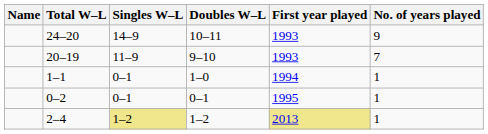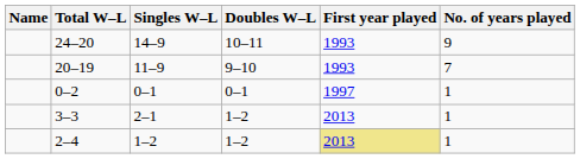- row: 1–1 | 0–1 | 1–0 | 1994 | 1
0–2 | First year played: 1995 -> 1997
+ row: 3–3 | 2–1 | 1–2 | 2013 | 1
2–4 | Singles W–L: khaki background -> no background
